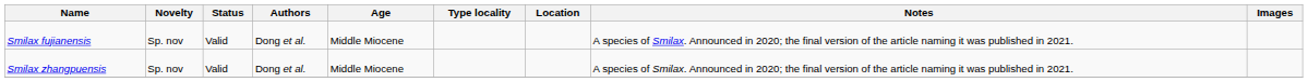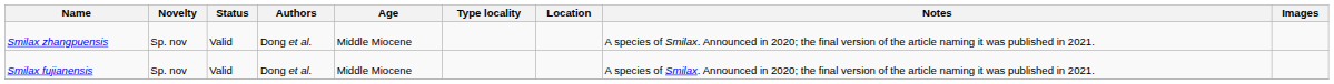rows swapped: Smilax fujianensis <-> Smilax zhangpuensis
